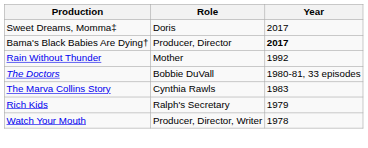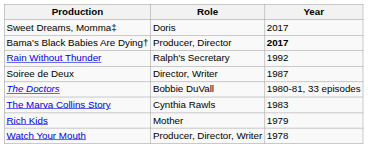Rain Without Thunder | Role: Mother -> Ralph's Secretary
+ row: Soiree de Deux | Director, Writer | 1987
Rich Kids | Role: Ralph's Secretary -> Mother
